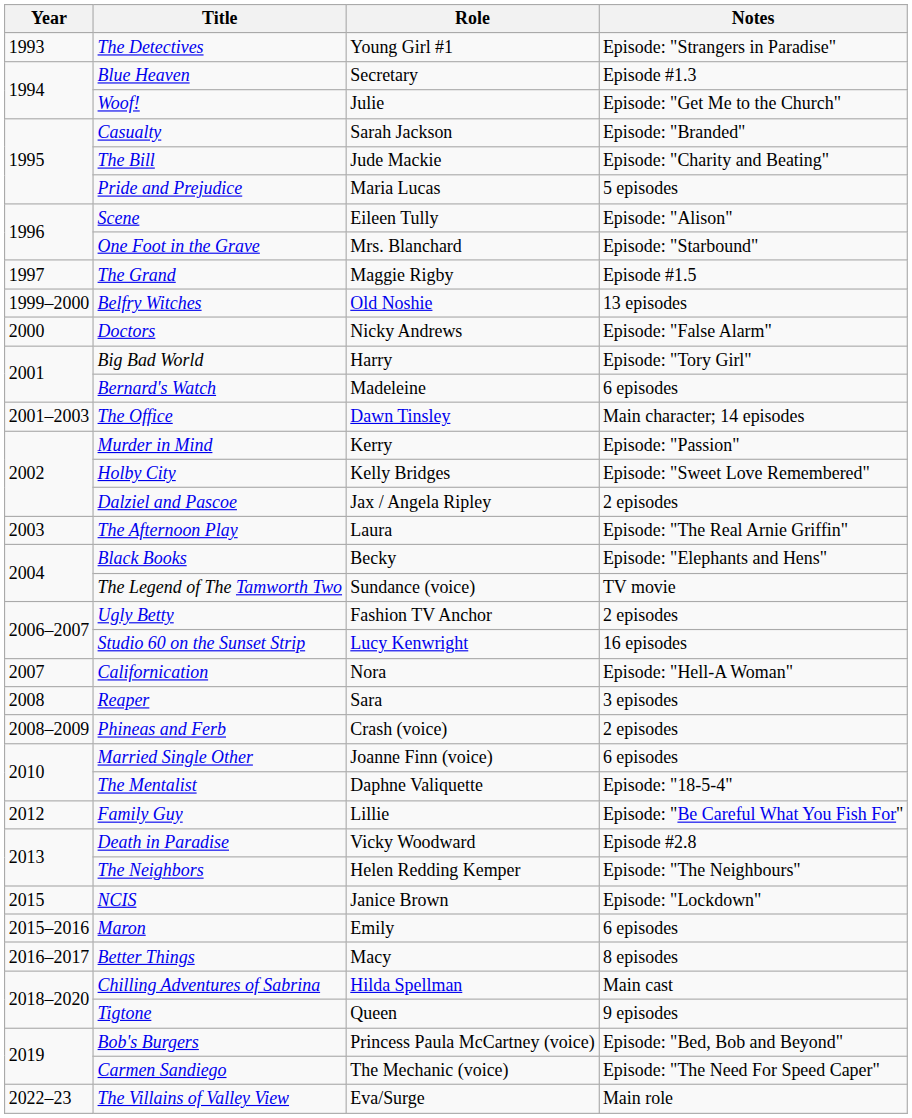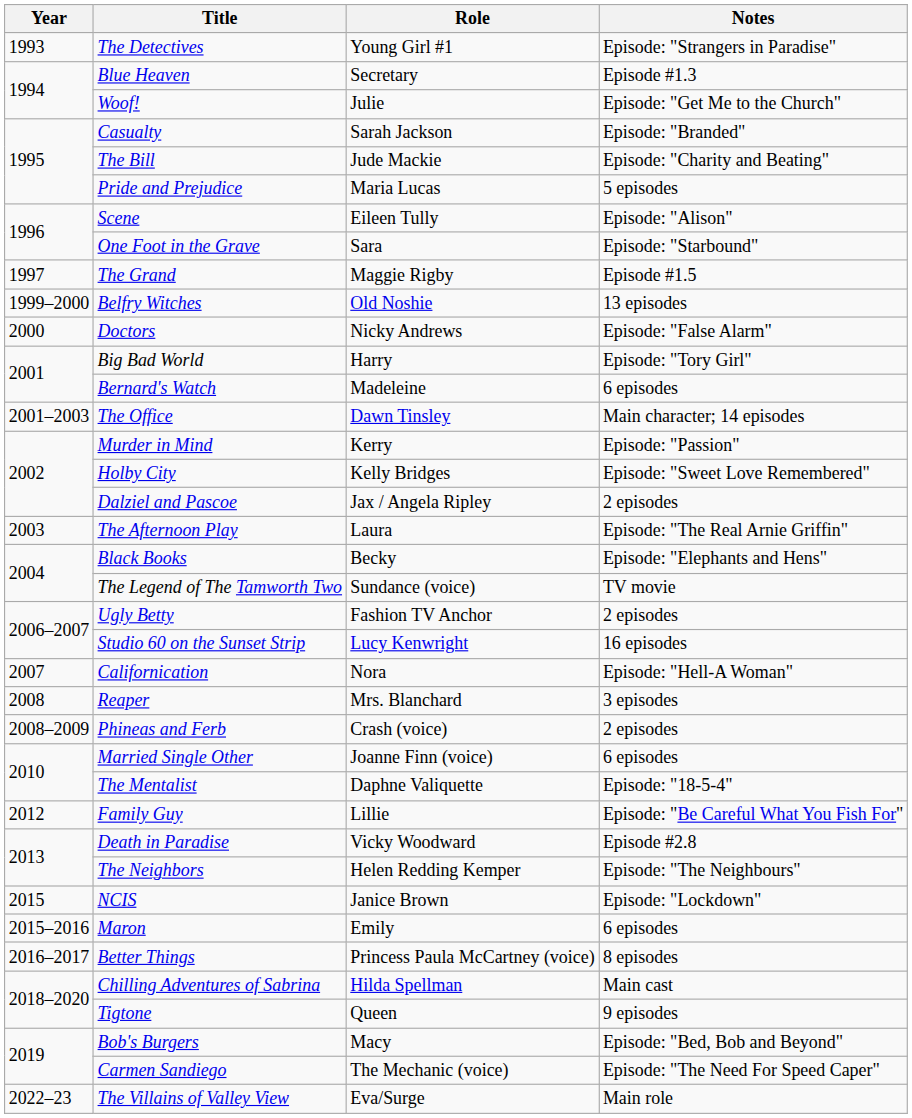One Foot in the Grave | Role: Mrs. Blanchard -> Sara
Reaper | Role: Sara -> Mrs. Blanchard
Better Things | Role: Macy -> Princess Paula McCartney (voice)
Bob's Burgers | Role: Princess Paula McCartney (voice) -> Macy
